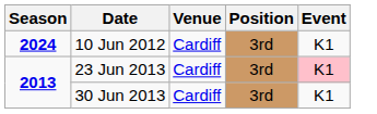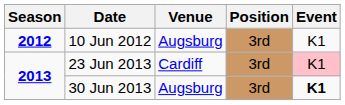10 Jun 2012 | Season: 2024 -> 2012
10 Jun 2012 | Venue: Cardiff -> Augsburg
30 Jun 2013 | Venue: Cardiff -> Augsburg
30 Jun 2013 | Event: normal -> bold
